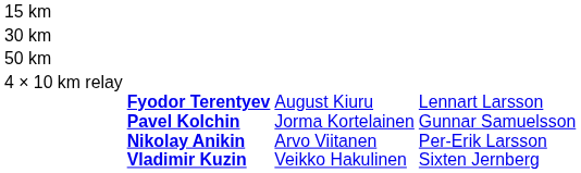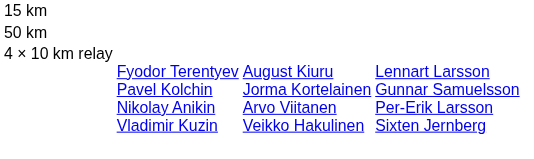- row: 30 km
4 × 10 km relay | column 2: bold -> normal
